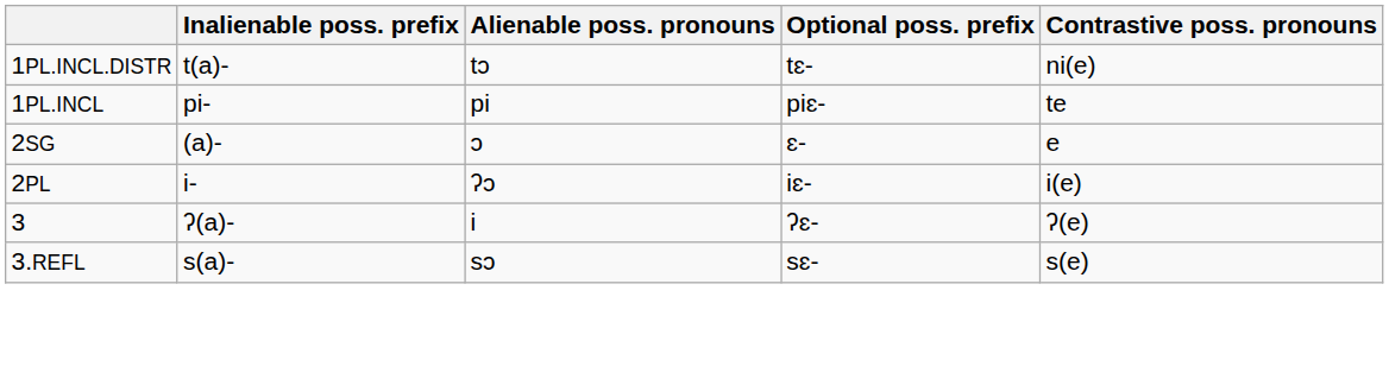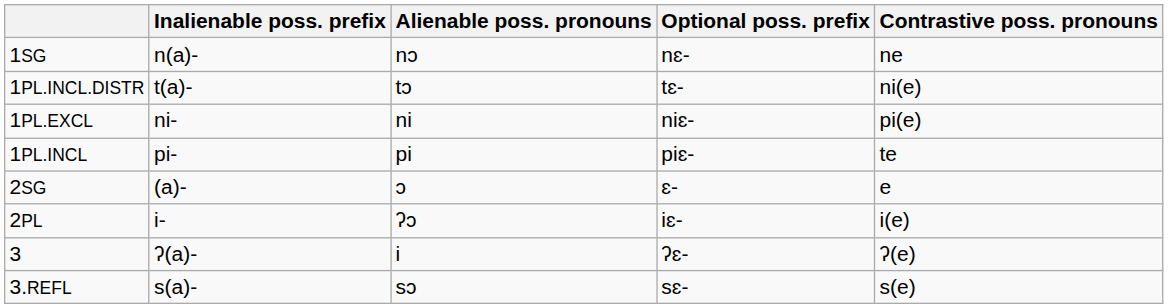+ row: 1SG | n(a)- | nɔ | nɛ- | ne
+ row: 1PL.EXCL | ni- | ni | niɛ- | pi(e)
